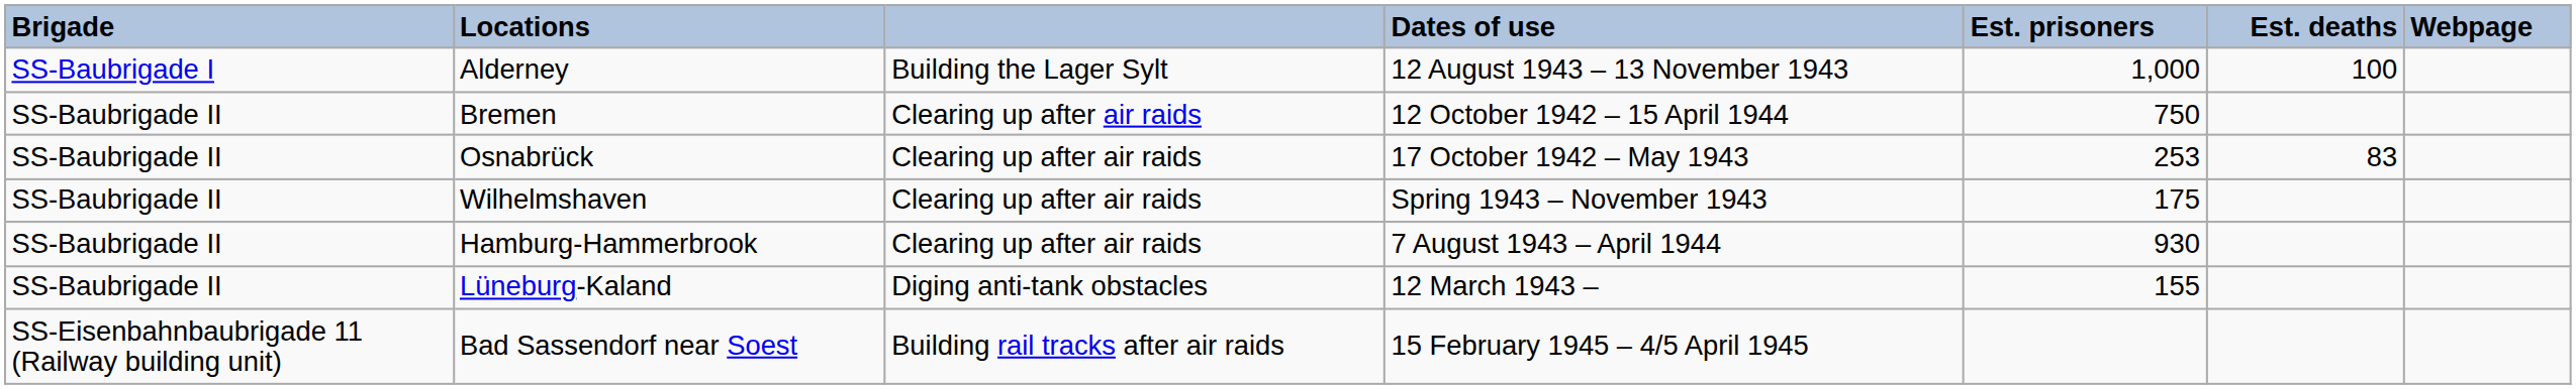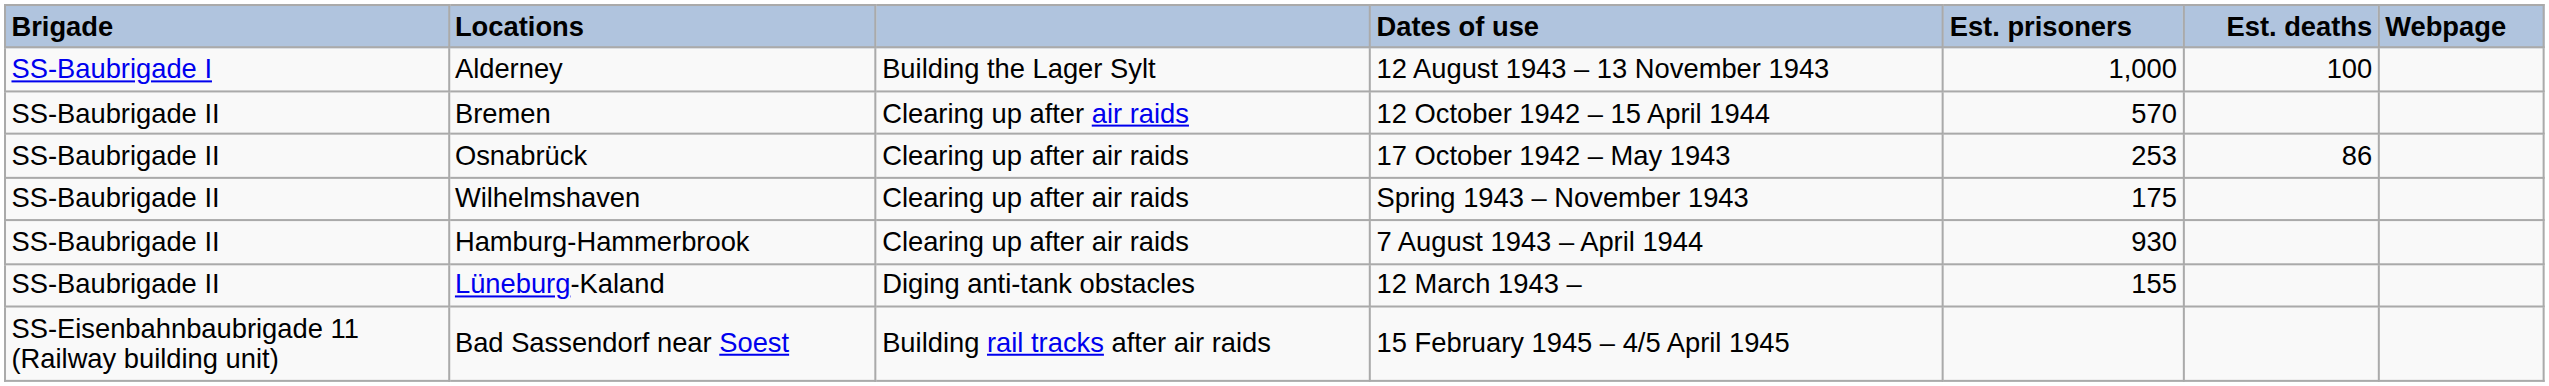Bremen | Est. prisoners: 750 -> 570
Osnabrück | Est. deaths: 83 -> 86
